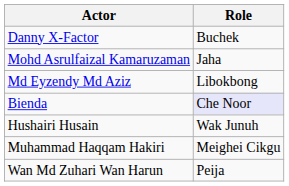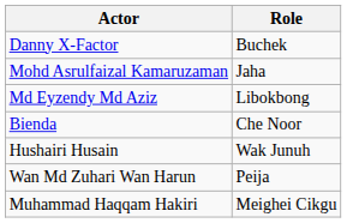Bienda | Role: lavender background -> no background
rows swapped: Wan Md Zuhari Wan Harun <-> Muhammad Haqqam Hakiri
